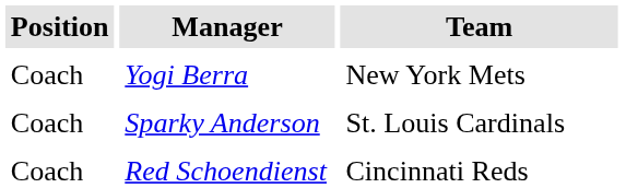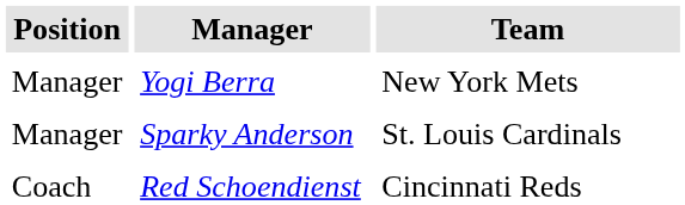Yogi Berra | Position: Coach -> Manager
Sparky Anderson | Position: Coach -> Manager
